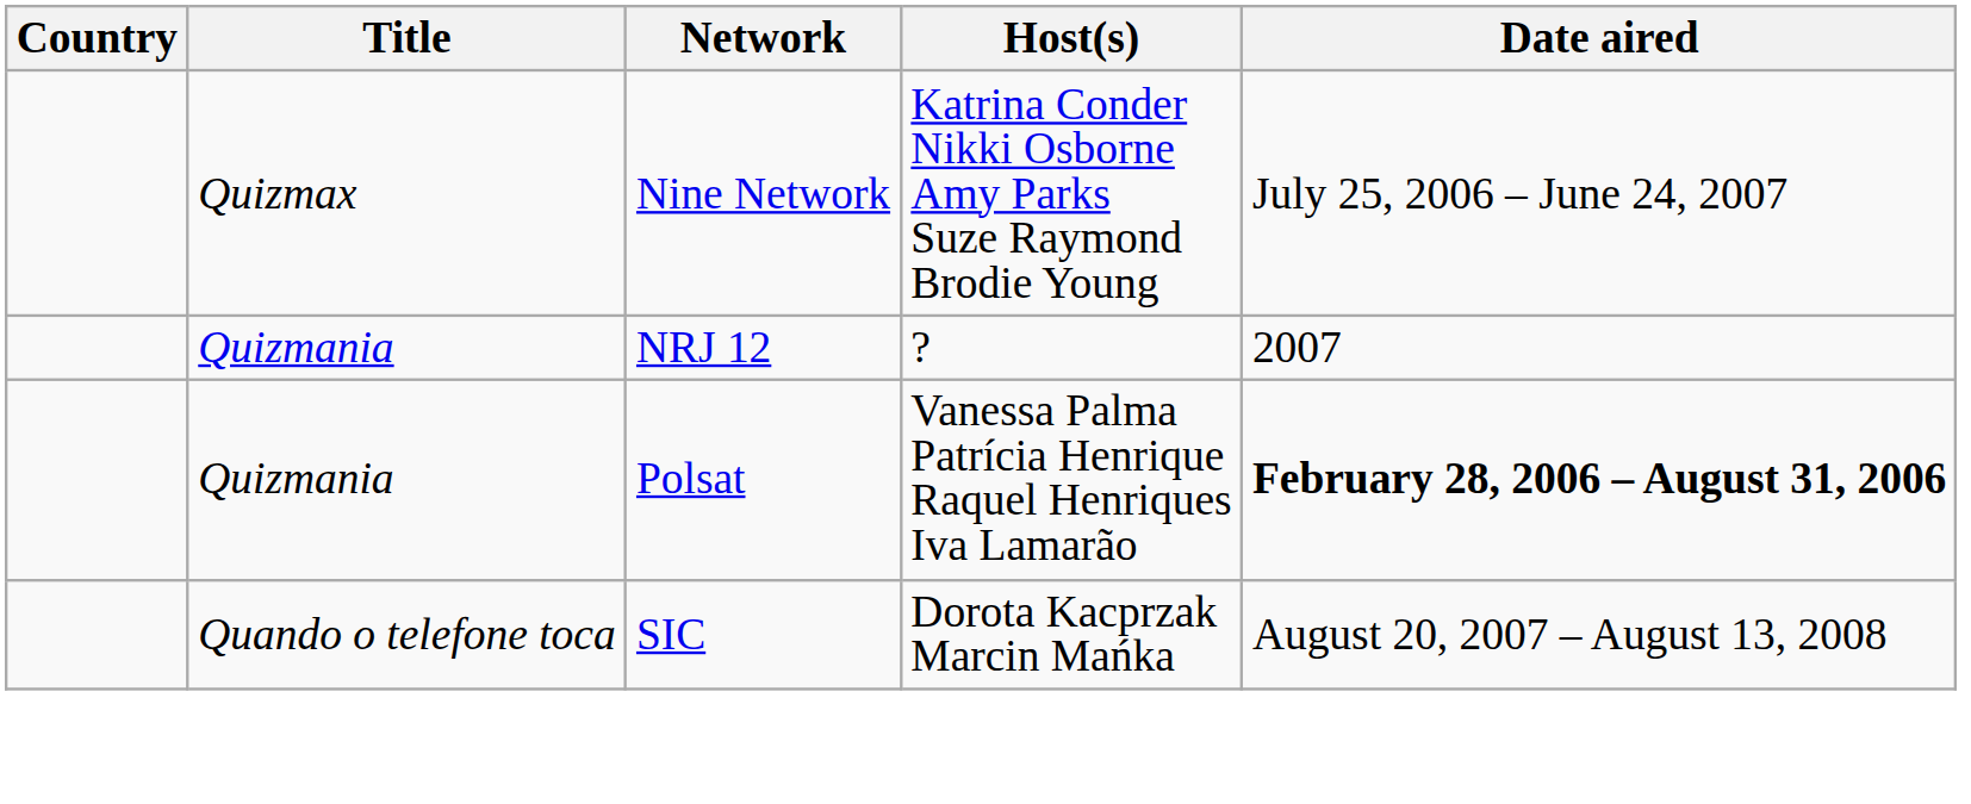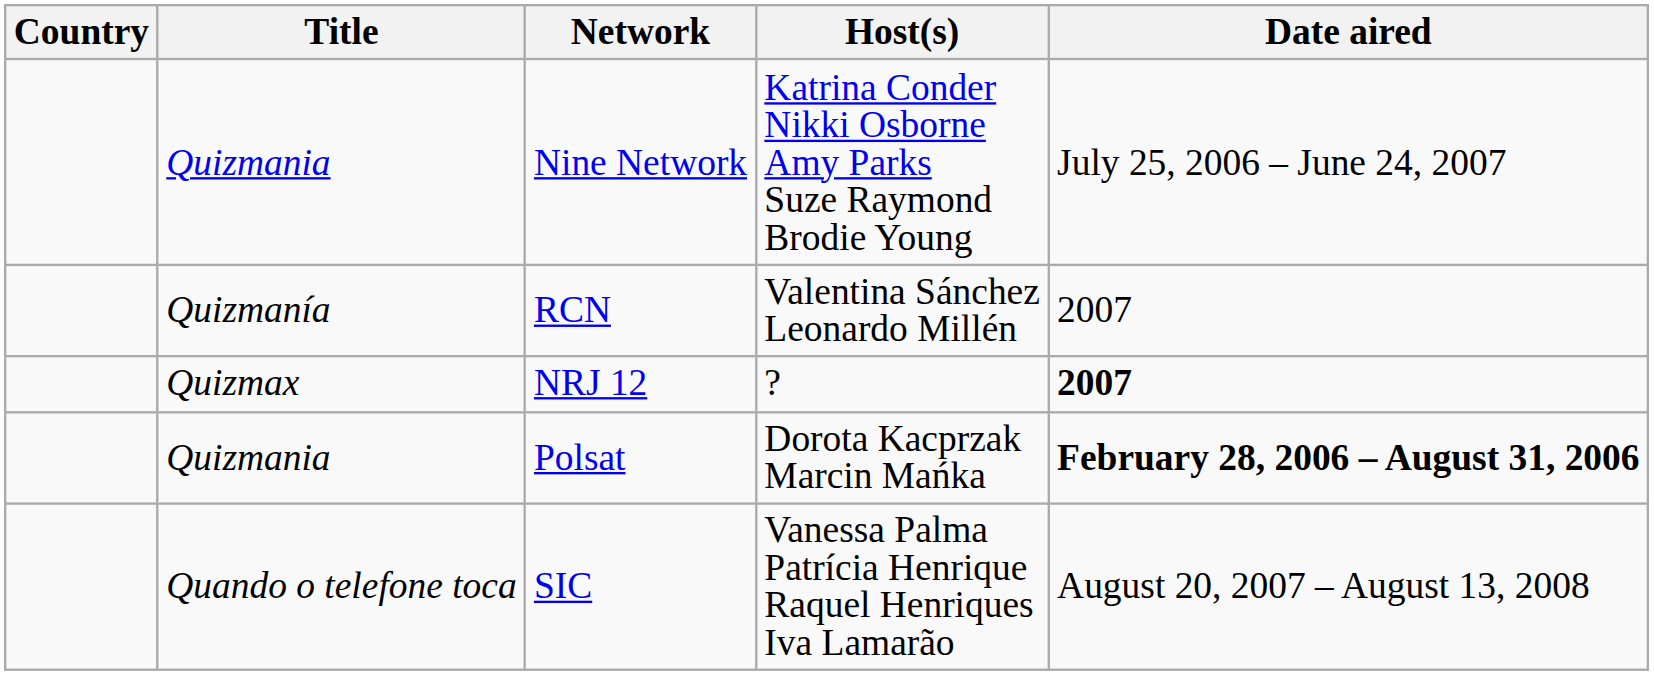Nine Network | Title: Quizmax -> Quizmania
+ row: Quizmanía | RCN | Valentina Sánchez Leonardo Millén | 2007
NRJ 12 | Title: Quizmania -> Quizmax
NRJ 12 | Date aired: normal -> bold
Polsat | Host(s): Vanessa Palma Patrícia Henrique Raquel Henriques Iva Lamarão -> Dorota Kacprzak Marcin Mańka
SIC | Host(s): Dorota Kacprzak Marcin Mańka -> Vanessa Palma Patrícia Henrique Raquel Henriques Iva Lamarão
